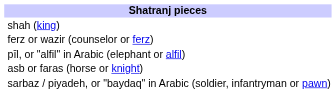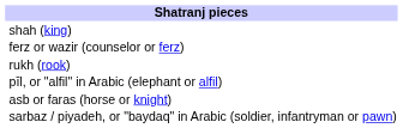+ row: rukh (rook)
